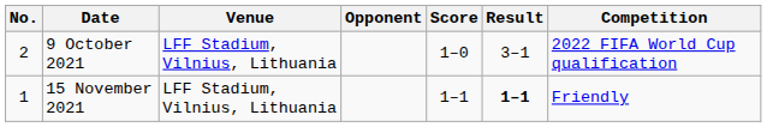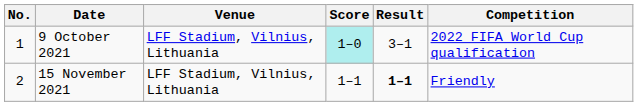- column: Opponent
9 October 2021 | No.: 2 -> 1
9 October 2021 | Score: no background -> paleturquoise background
15 November 2021 | No.: 1 -> 2
